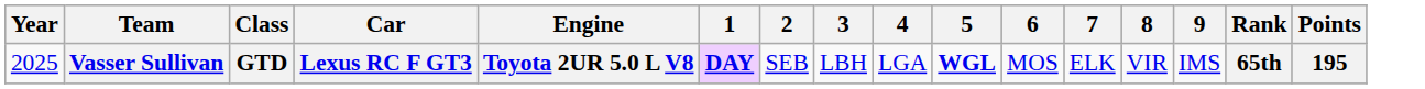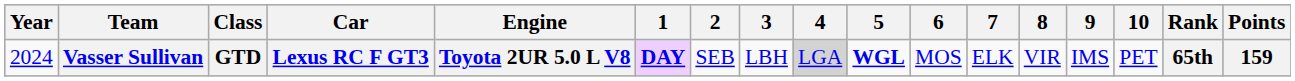+ column: 10 | PET
Vasser Sullivan | Year: 2025 -> 2024
Vasser Sullivan | 4: no background -> lightgrey background
Vasser Sullivan | Points: 195 -> 159
